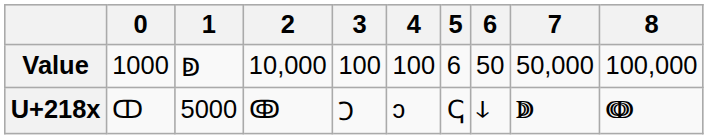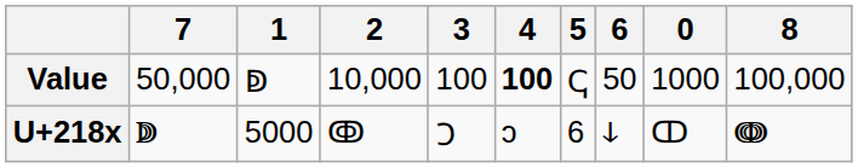columns swapped: 0 <-> 7
Value | 4: normal -> bold
Value | 5: 6 -> ↅ
U+218x | 5: ↅ -> 6
